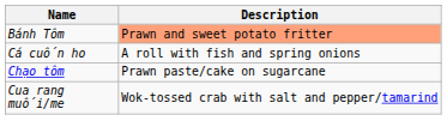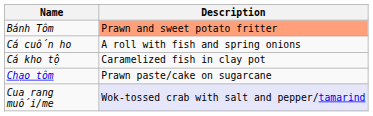+ row: Cá kho tộ | Caramelized fish in clay pot
Cua rang muối/me | Description: no background -> lavender background
